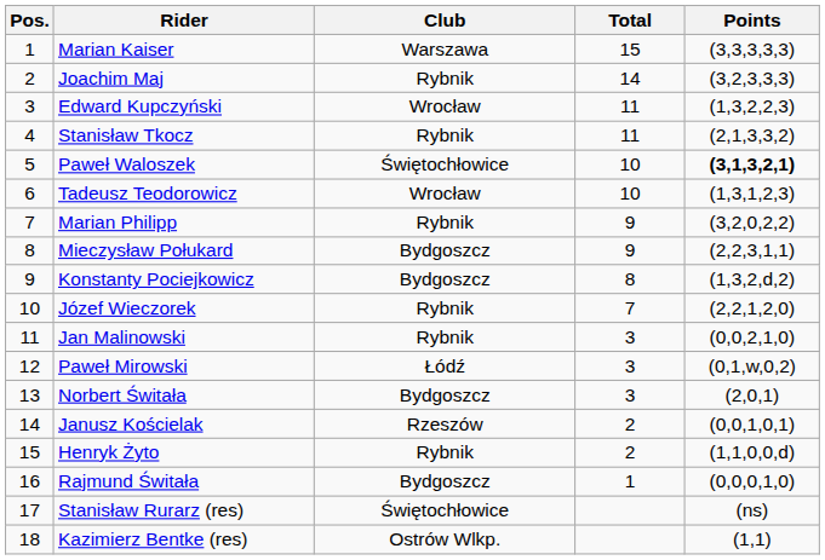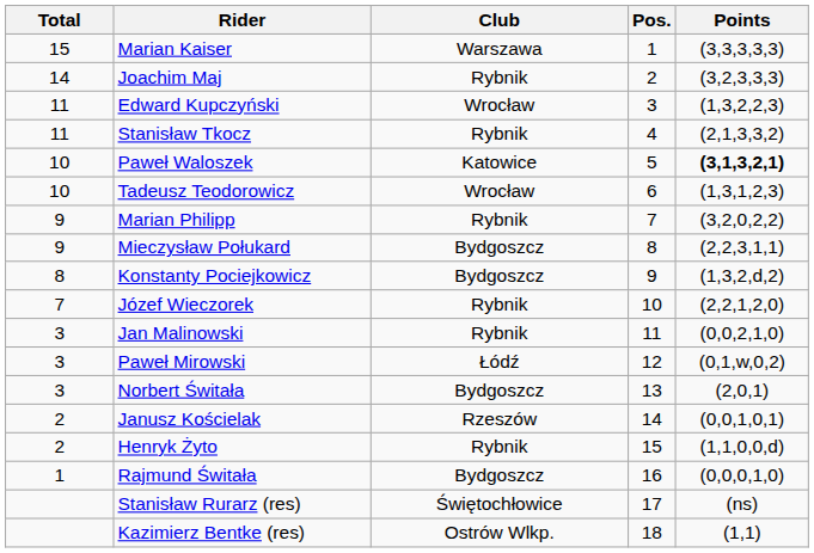columns swapped: Pos. <-> Total
Paweł Waloszek | Club: Świętochłowice -> Katowice
